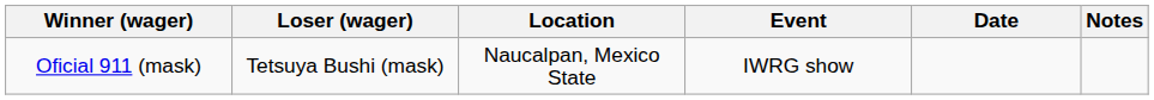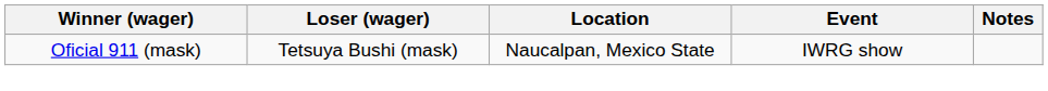- column: Date
